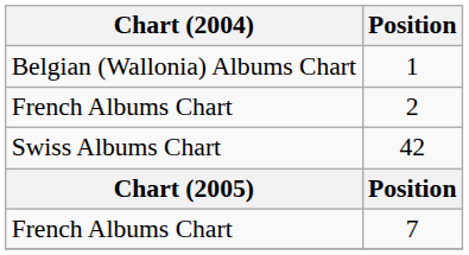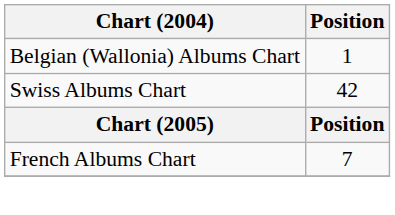- row: French Albums Chart | 2
